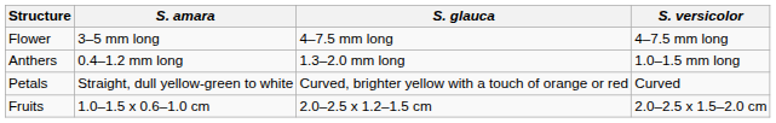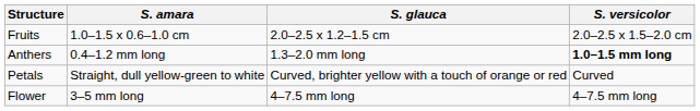rows swapped: Flower <-> Fruits
Anthers | S. versicolor: normal -> bold
